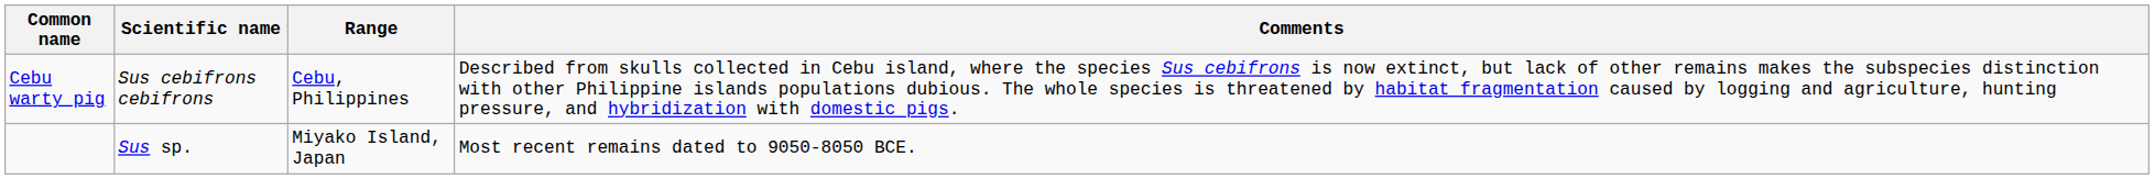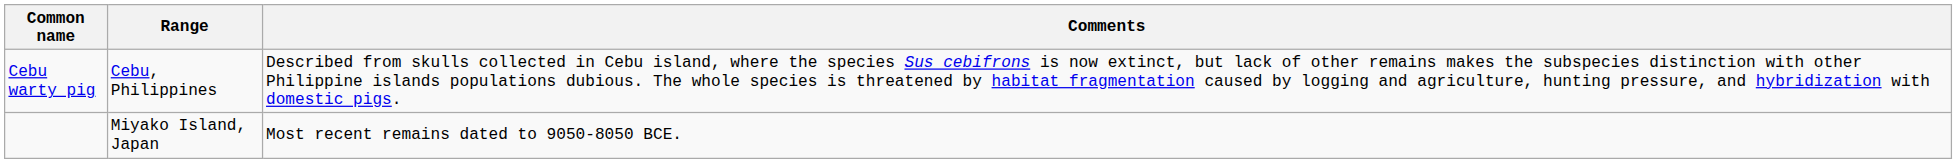- column: Scientific name | Sus cebifrons cebifrons | Sus sp.
